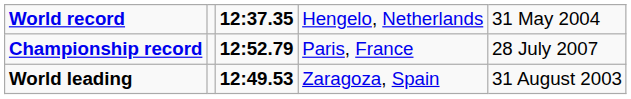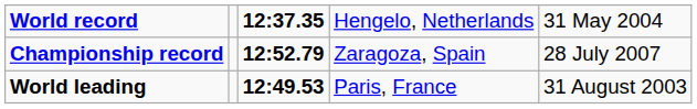Championship record | column 4: Paris, France -> Zaragoza, Spain
World leading | column 4: Zaragoza, Spain -> Paris, France
